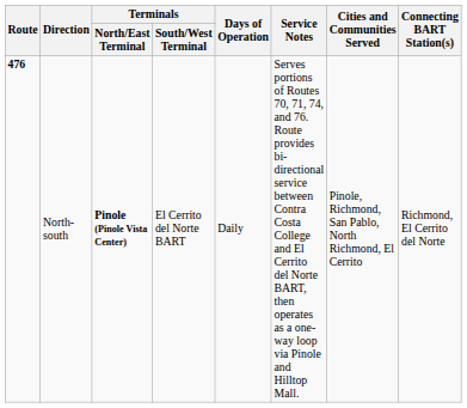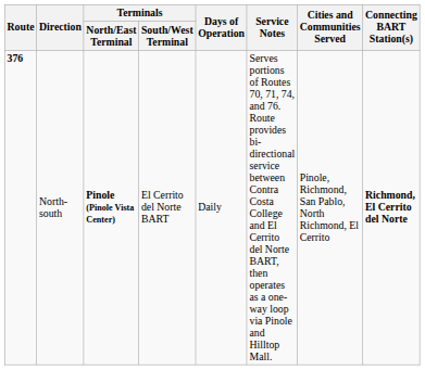North-south | Route: 476 -> 376
North-south | Connecting BART Station(s): normal -> bold
